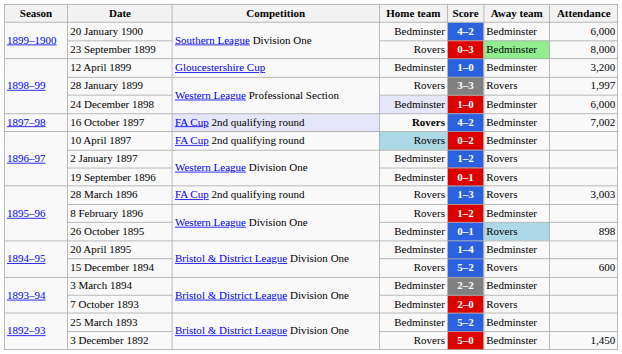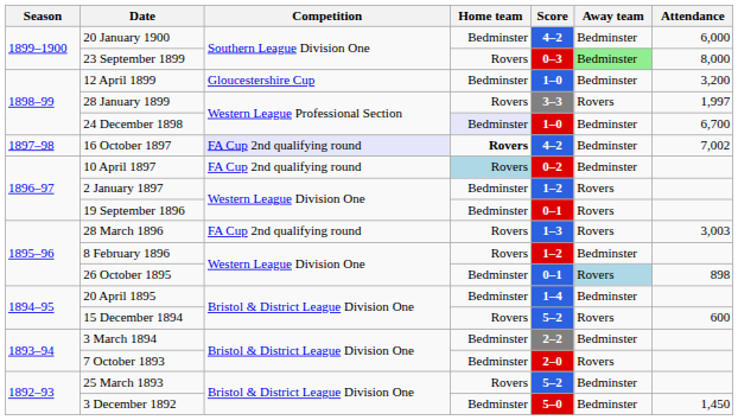24 December 1898 | Attendance: 6,000 -> 6,700
25 March 1893 | Home team: Bedminster -> Rovers
3 December 1892 | Home team: Rovers -> Bedminster
